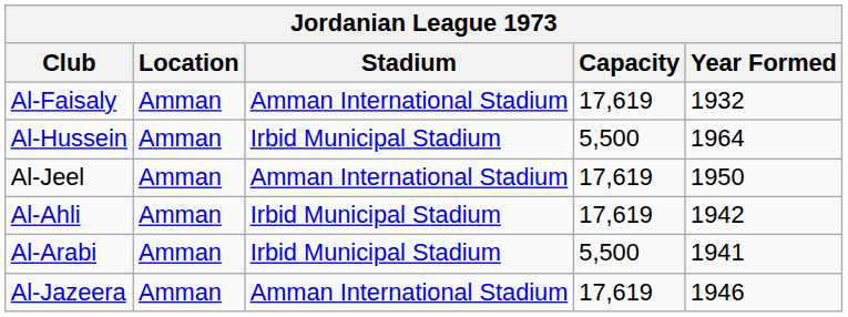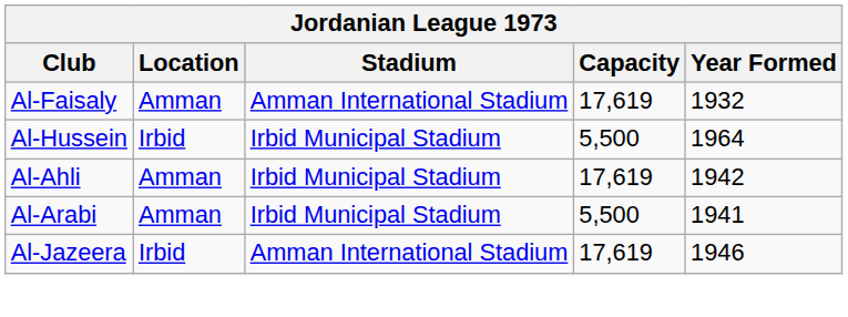Al-Hussein | Location: Amman -> Irbid
- row: Al-Jeel | Amman | Amman International Stadium | 17,619 | 1950
Al-Jazeera | Location: Amman -> Irbid
